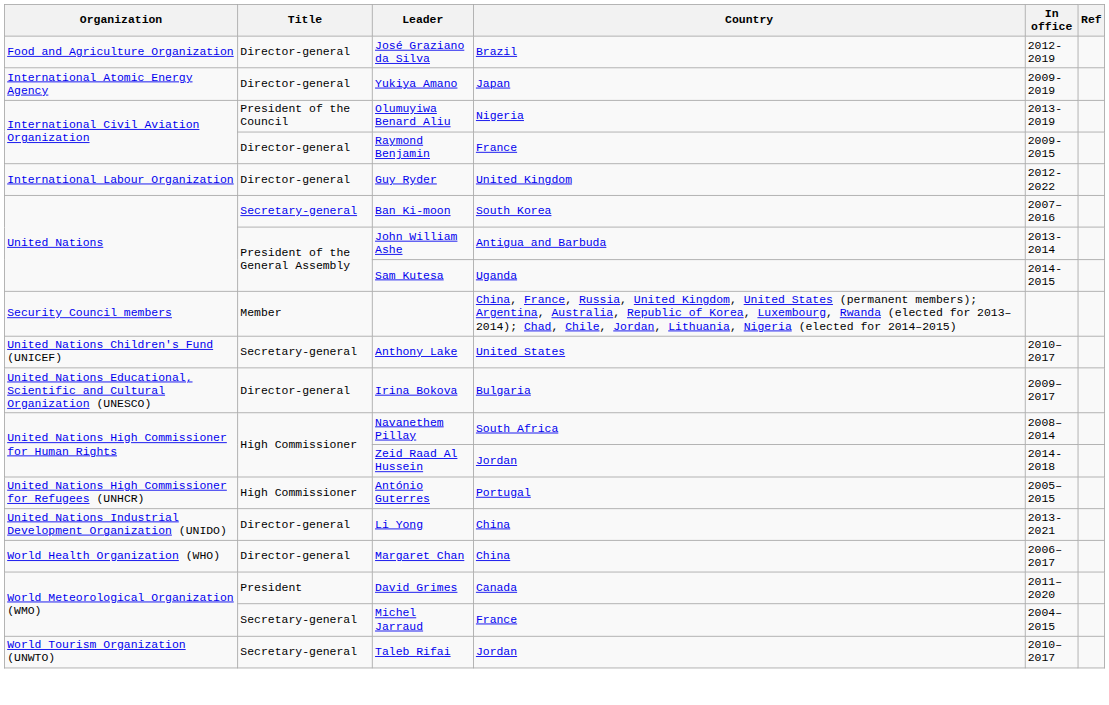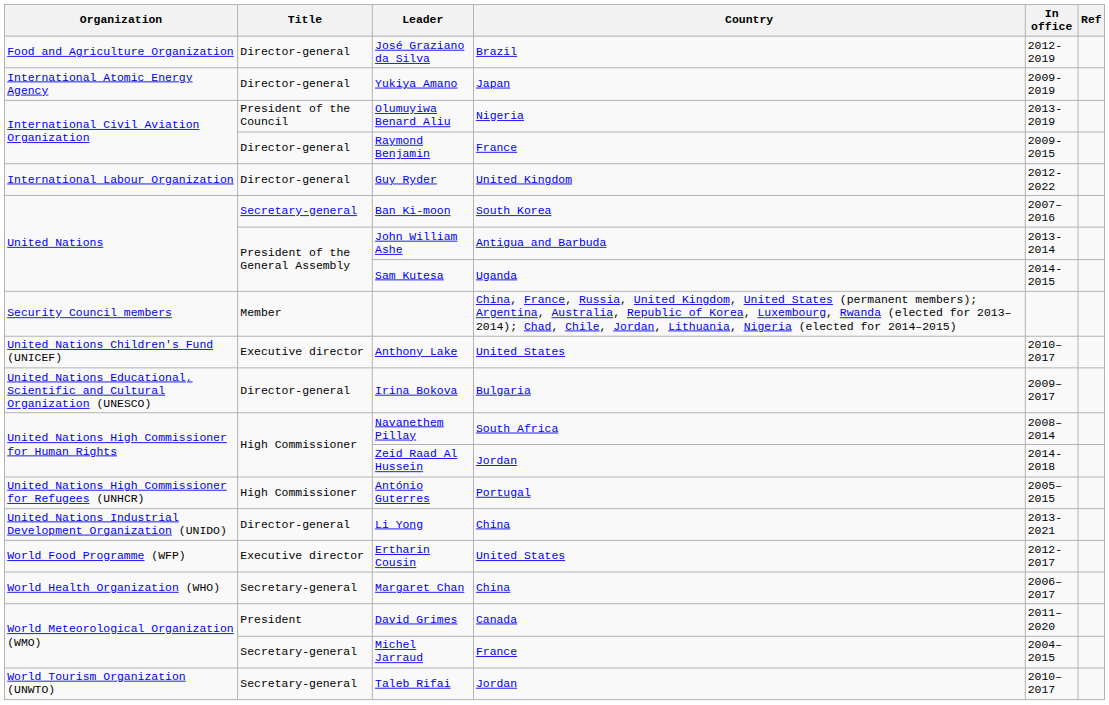Anthony Lake | Title: Secretary-general -> Executive director
+ row: World Food Programme (WFP) | Executive director | Ertharin Cousin | United States | 2012-2017
Margaret Chan | Title: Director-general -> Secretary-general
